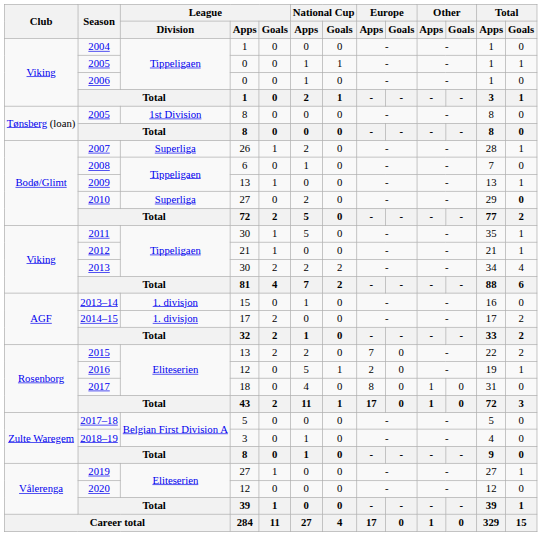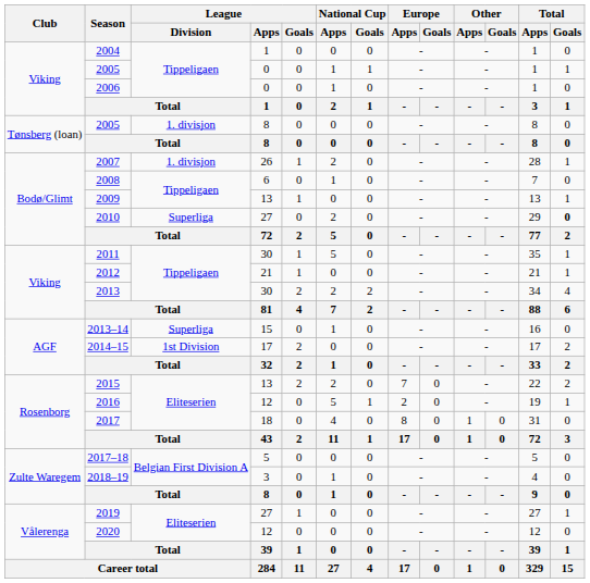2005 / 8 | League / Division: 1st Division -> 1. divisjon
2007 | League / Division: Superliga -> 1. divisjon
2013–14 | League / Division: 1. divisjon -> Superliga
2014–15 | League / Division: 1. divisjon -> 1st Division
